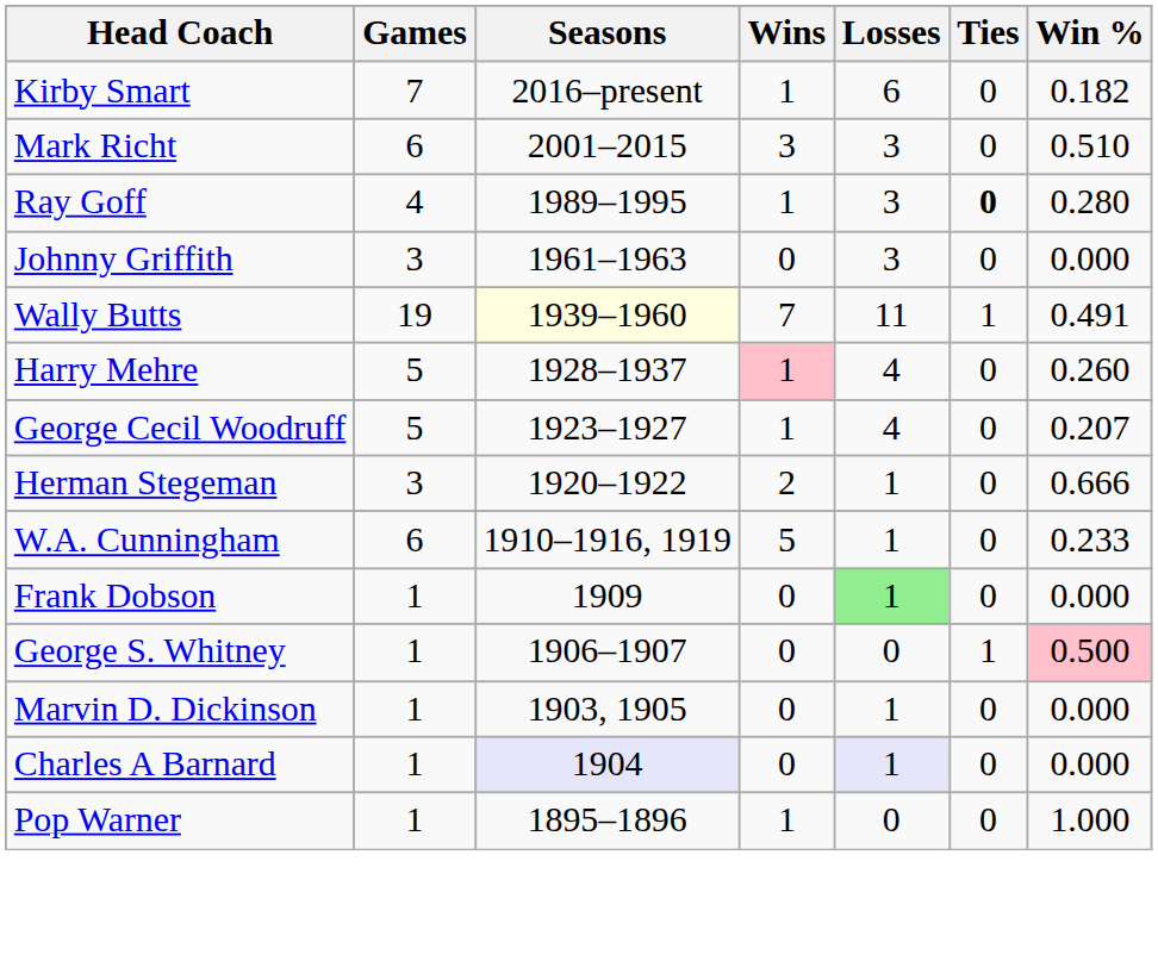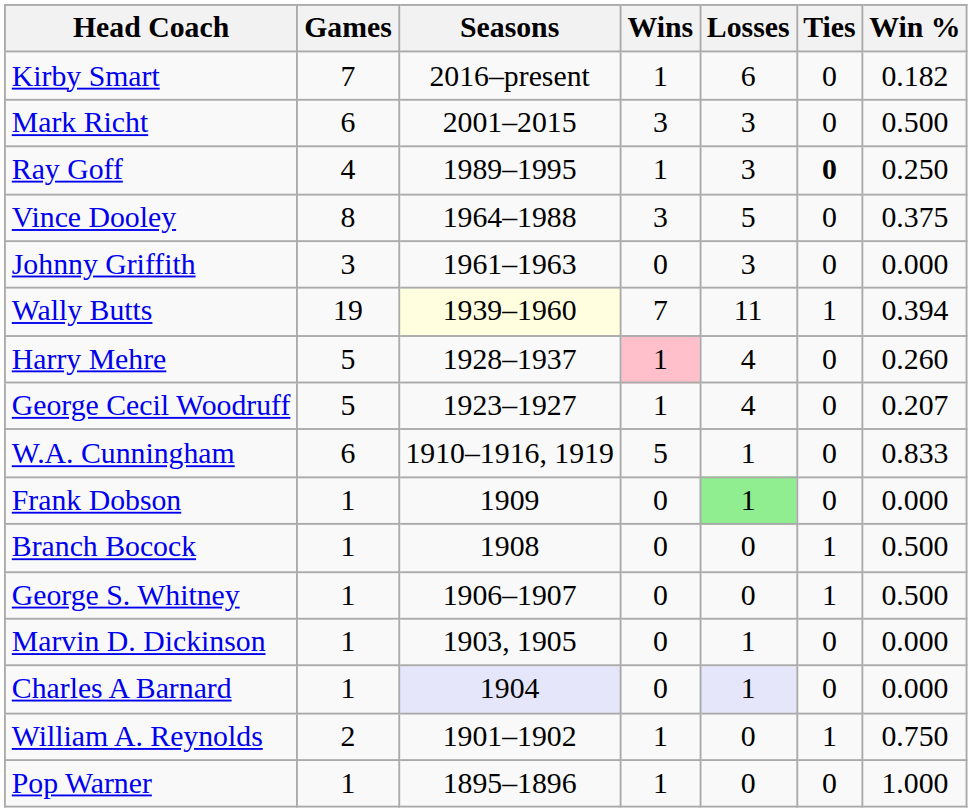Mark Richt | Win %: 0.510 -> 0.500
Ray Goff | Win %: 0.280 -> 0.250
+ row: Vince Dooley | 8 | 1964–1988 | 3 | 5 | 0 | 0.375
Wally Butts | Win %: 0.491 -> 0.394
- row: Herman Stegeman | 3 | 1920–1922 | 2 | 1 | 0 | 0.666
W.A. Cunningham | Win %: 0.233 -> 0.833
+ row: Branch Bocock | 1 | 1908 | 0 | 0 | 1 | 0.500
George S. Whitney | Win %: pink background -> no background
+ row: William A. Reynolds | 2 | 1901–1902 | 1 | 0 | 1 | 0.750
